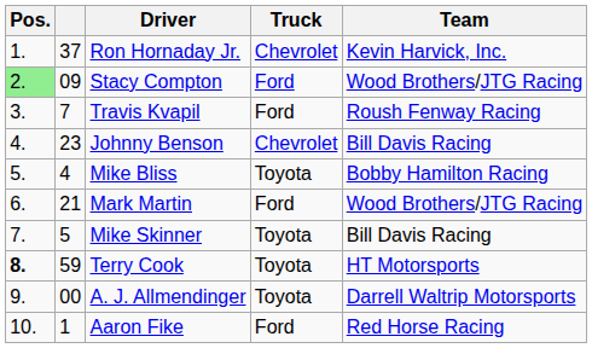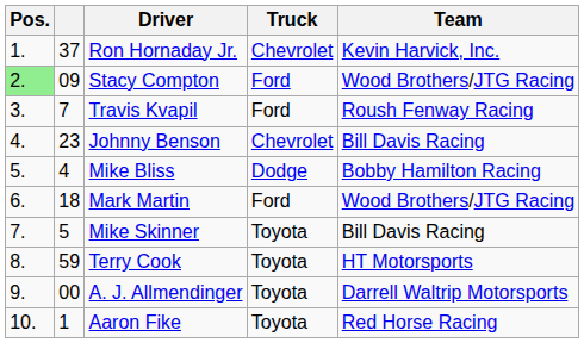Mike Bliss | Truck: Toyota -> Dodge
Mark Martin | column 2: 21 -> 18
Terry Cook | Pos.: bold -> normal
Aaron Fike | Truck: Ford -> Toyota
